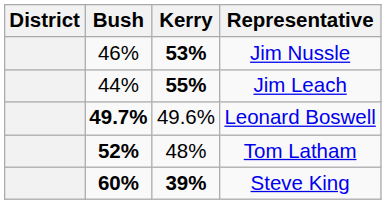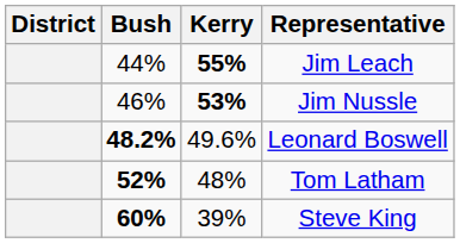rows swapped: Jim Nussle <-> Jim Leach
Leonard Boswell | Bush: 49.7% -> 48.2%
Steve King | Kerry: bold -> normal
